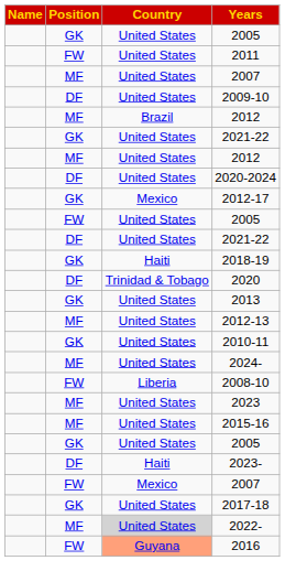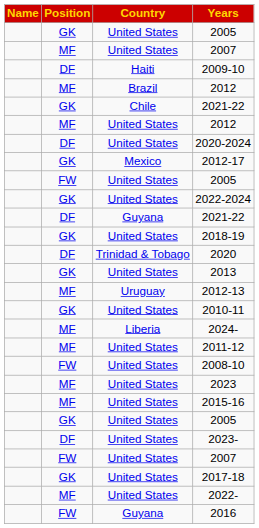- row: FW | United States | 2011
2009-10 | Country: United States -> Haiti
GK / 2021-22 | Country: United States -> Chile
+ row: GK | United States | 2022-2024
DF / 2021-22 | Country: United States -> Guyana
2018-19 | Country: Haiti -> United States
2012-13 | Country: United States -> Uruguay
2024- | Country: United States -> Liberia
+ row: MF | United States | 2011-12
2008-10 | Country: Liberia -> United States
2023- | Country: Haiti -> United States
FW / 2007 | Country: Mexico -> United States
2022- | Country: lightgrey background -> no background
2016 | Country: lightsalmon background -> no background
